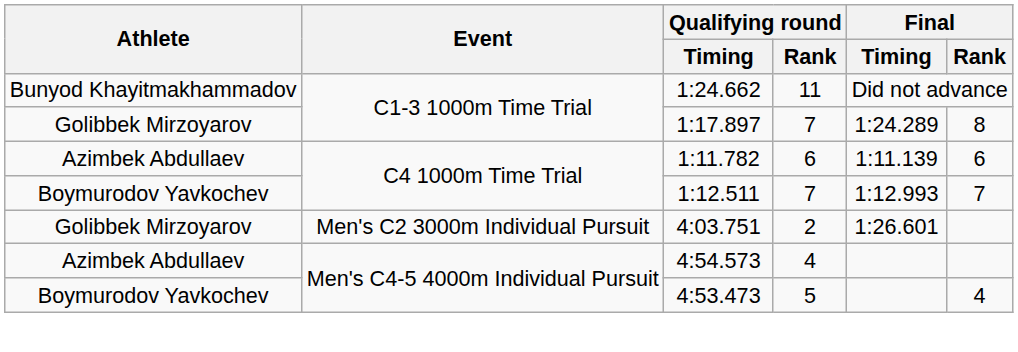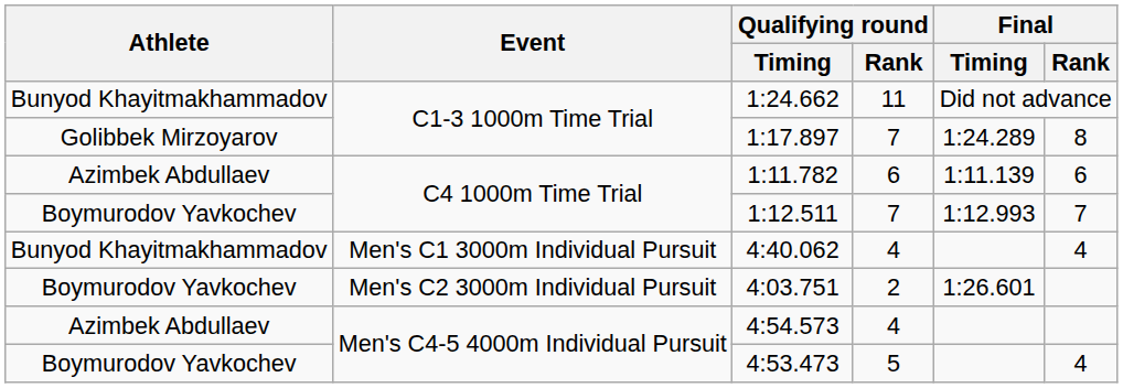+ row: Bunyod Khayitmakhammadov | Men's C1 3000m Individual Pursuit | 4:40.062 | 4 | 4
4:03.751 | Athlete: Golibbek Mirzoyarov -> Boymurodov Yavkochev
